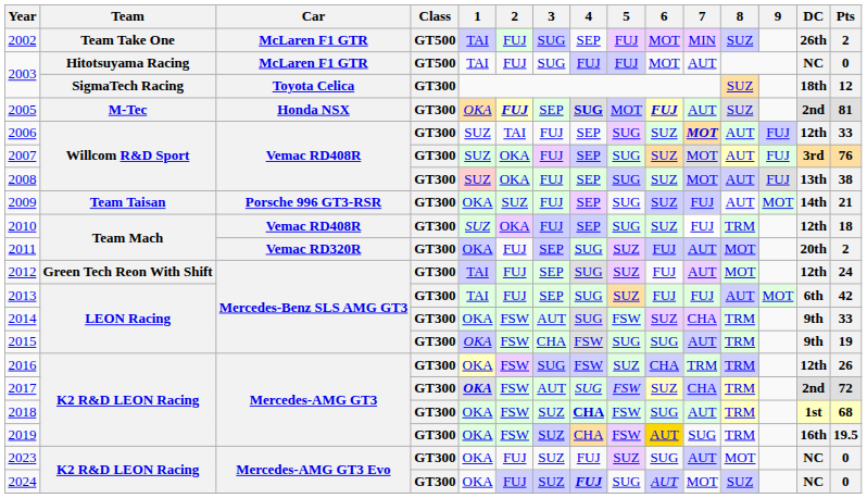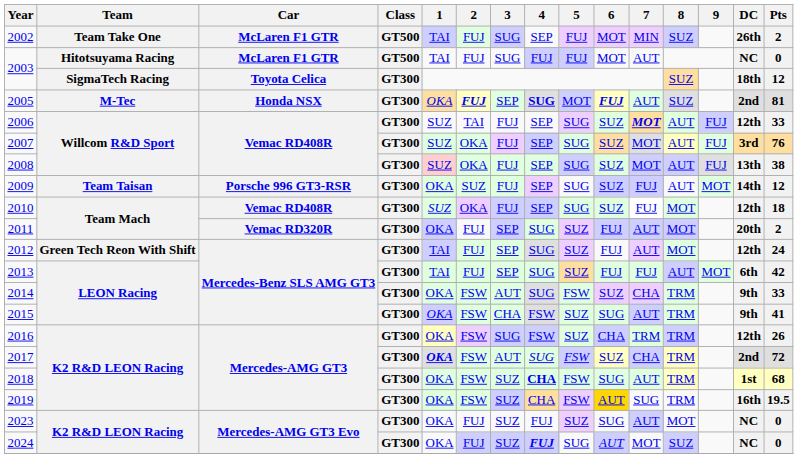2009 | Pts: 21 -> 12
2010 | 8: TRM -> MOT
2015 | 5: SUG -> SUZ
2015 | Pts: 19 -> 41
